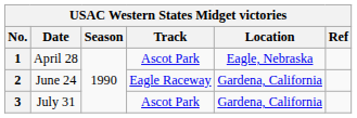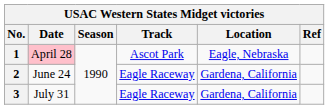1 | Date: no background -> pink background
3 | Track: Ascot Park -> Eagle Raceway
